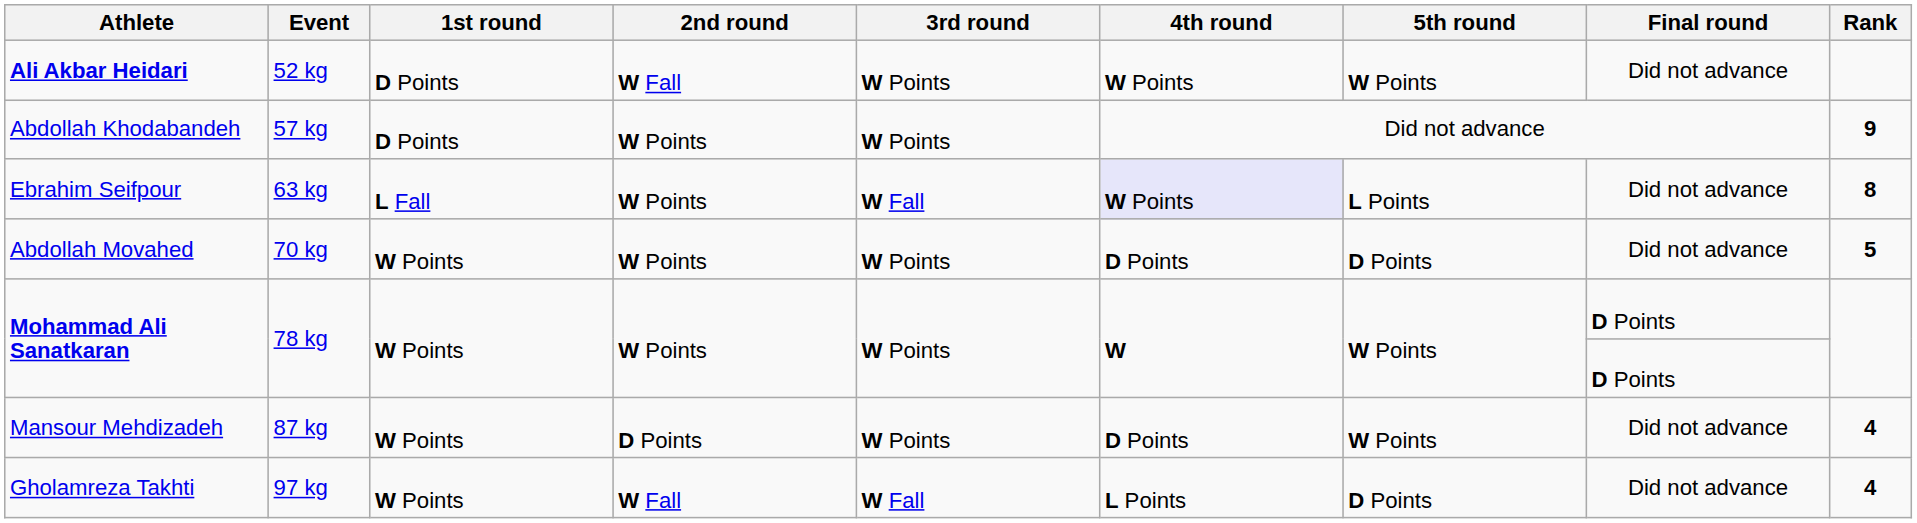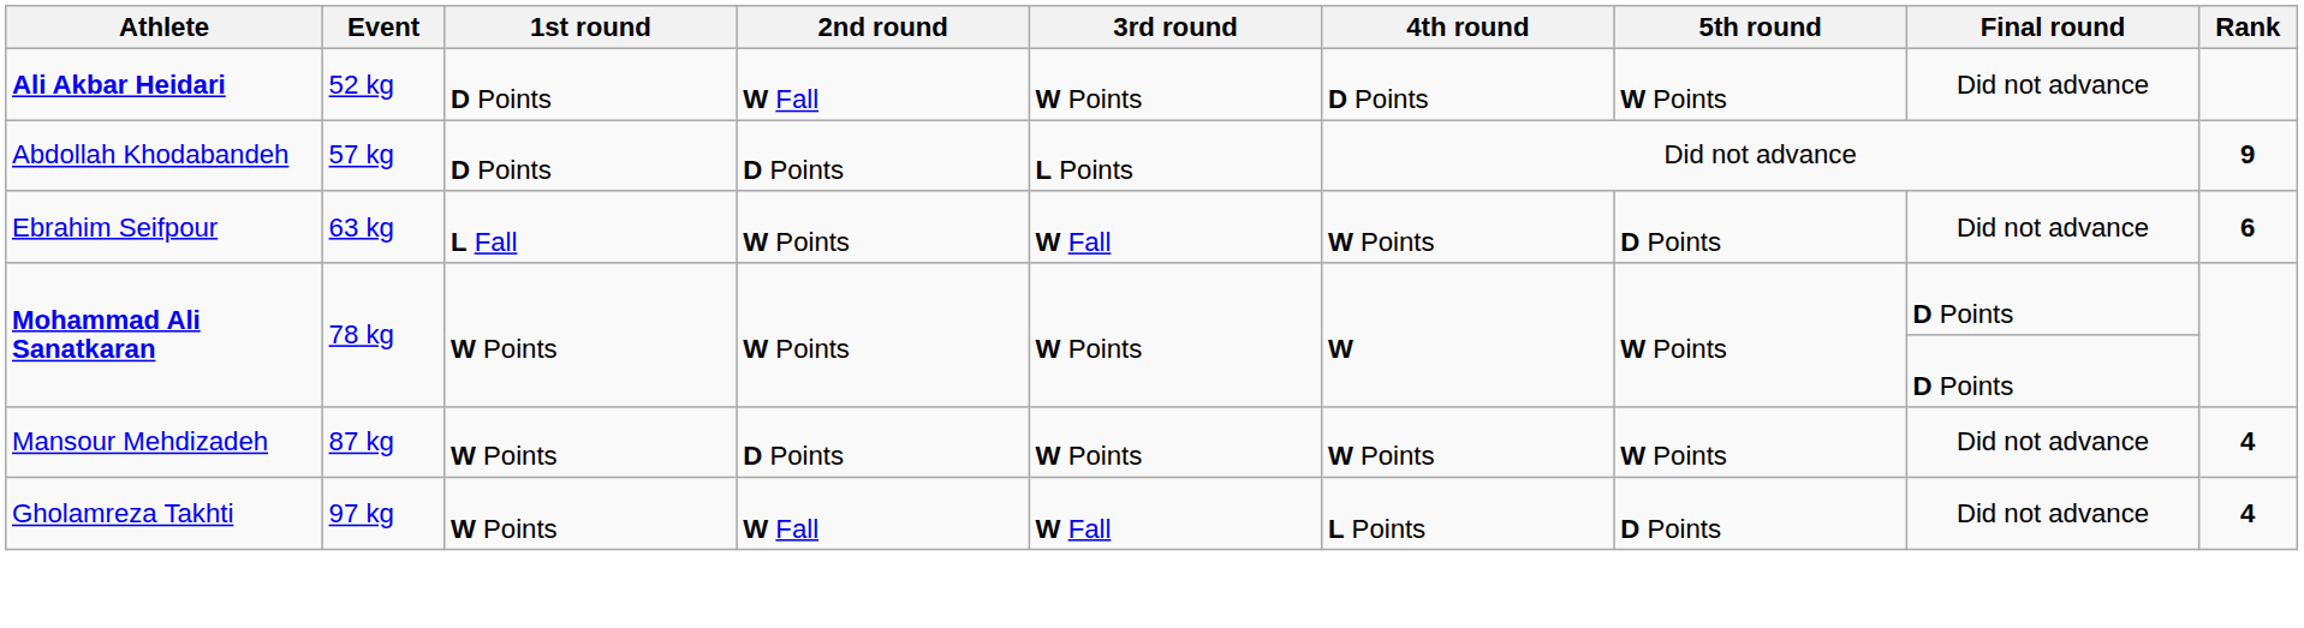Ali Akbar Heidari | 4th round: W Points -> D Points
Abdollah Khodabandeh | 2nd round: W Points -> D Points
Abdollah Khodabandeh | 3rd round: W Points -> L Points
Ebrahim Seifpour | 4th round: lavender background -> no background
Ebrahim Seifpour | 5th round: L Points -> D Points
Ebrahim Seifpour | Rank: 8 -> 6
- row: Abdollah Movahed | 70 kg | W Points | W Points | W Points | D Points | D Points | Did not advance | 5
Mansour Mehdizadeh | 4th round: D Points -> W Points
